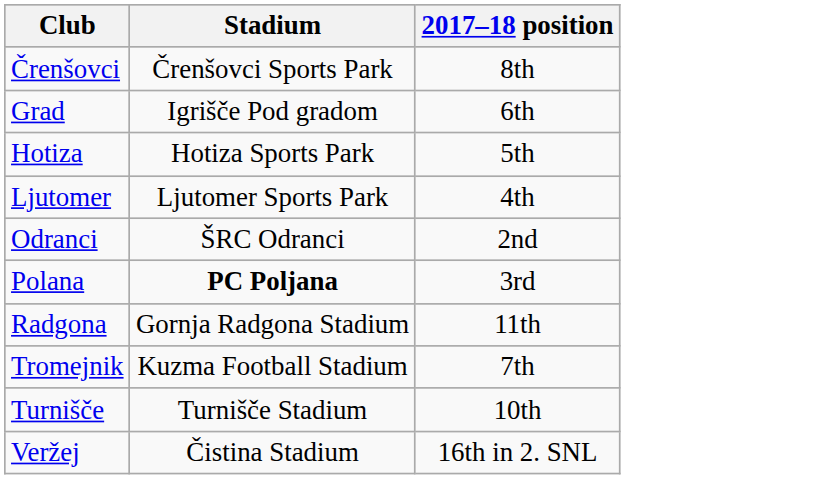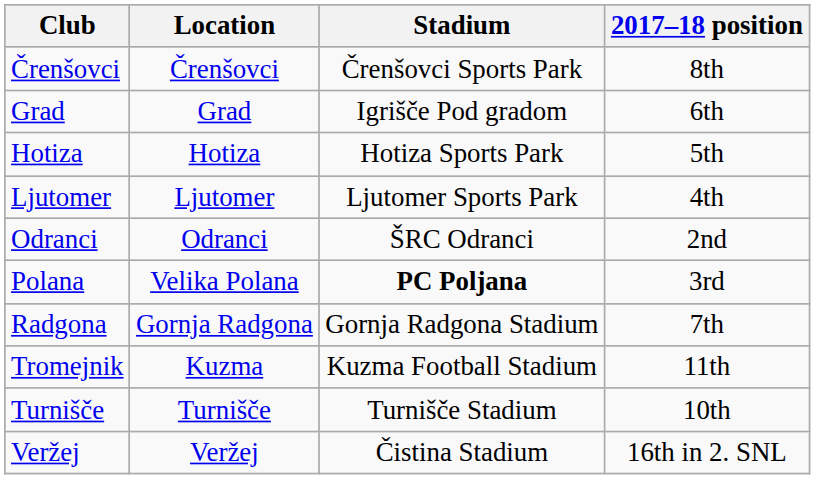+ column: Location | Črenšovci | Grad | Hotiza | Ljutomer | Odranci | Velika Polana | Gornja Radgona | Kuzma | Turnišče | Veržej
Radgona | 2017–18 position: 11th -> 7th
Tromejnik | 2017–18 position: 7th -> 11th
